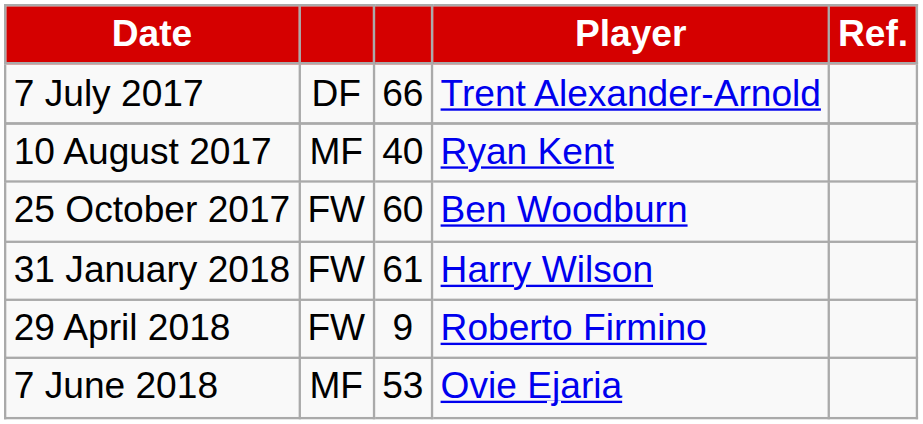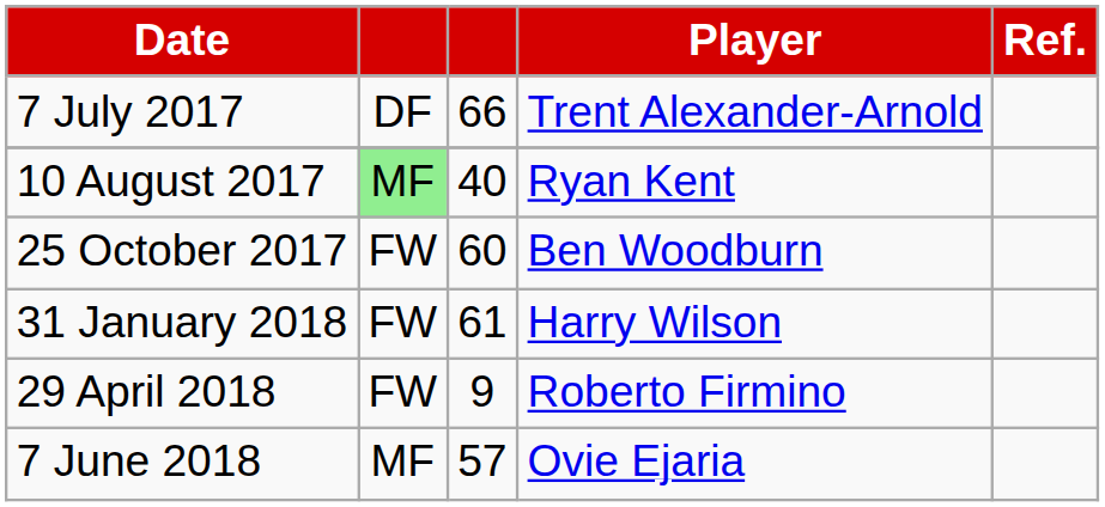10 August 2017 | column 2: no background -> lightgreen background
7 June 2018 | column 3: 53 -> 57
